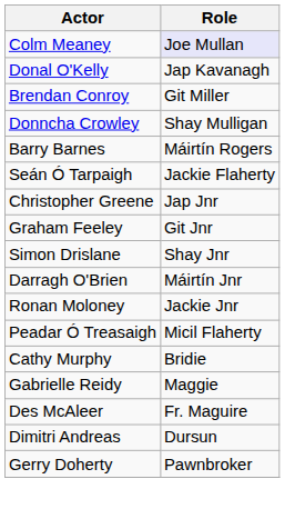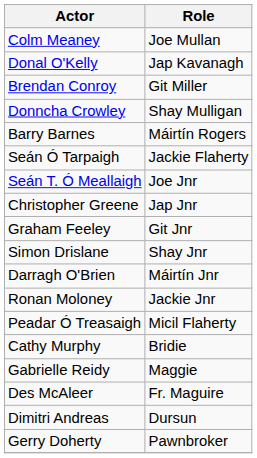Colm Meaney | Role: lavender background -> no background
+ row: Seán T. Ó Meallaigh | Joe Jnr
